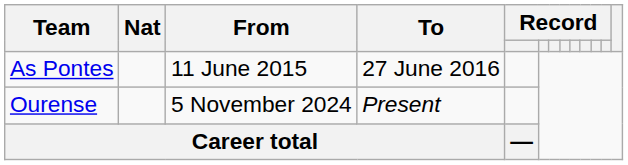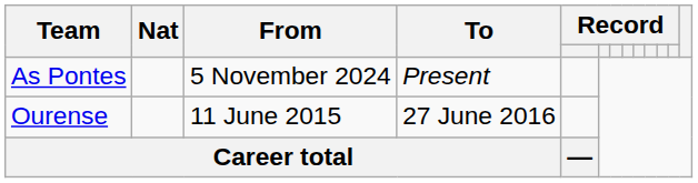As Pontes | From: 11 June 2015 -> 5 November 2024
As Pontes | To: 27 June 2016 -> Present
Ourense | From: 5 November 2024 -> 11 June 2015
Ourense | To: Present -> 27 June 2016
